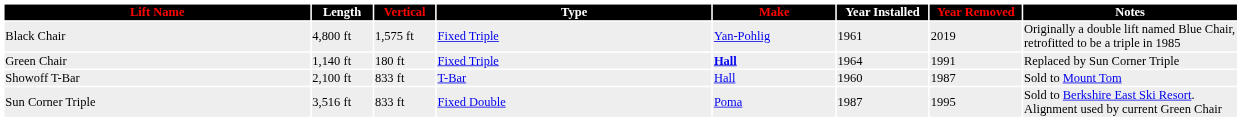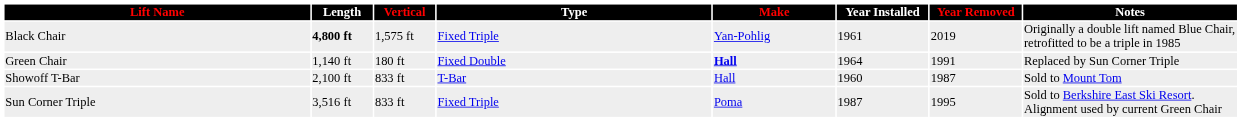Black Chair | Length: normal -> bold
Green Chair | Type: Fixed Triple -> Fixed Double
Sun Corner Triple | Type: Fixed Double -> Fixed Triple
